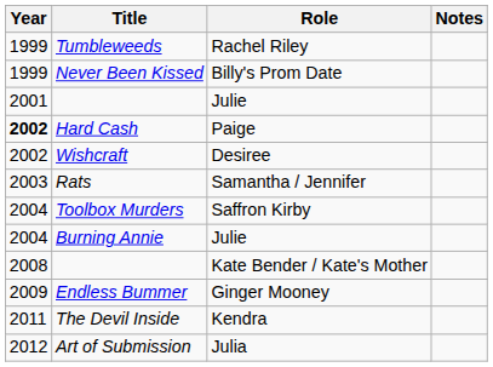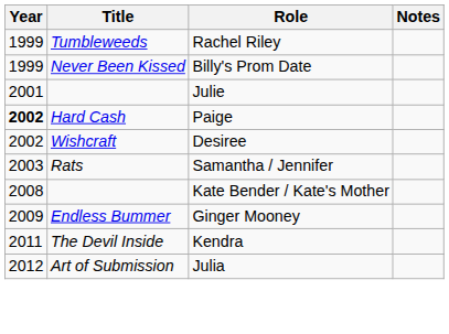- row: 2004 | Toolbox Murders | Saffron Kirby
- row: 2004 | Burning Annie | Julie
